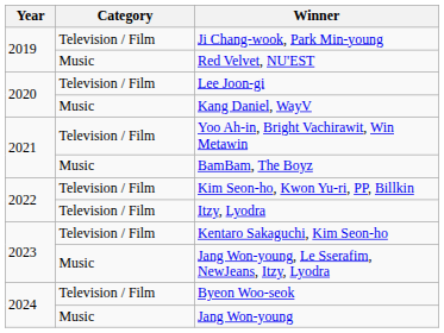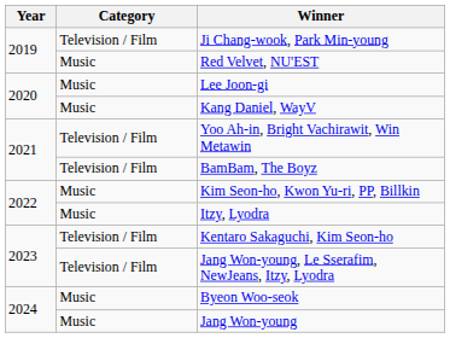Lee Joon-gi | Category: Television / Film -> Music
BamBam, The Boyz | Category: Music -> Television / Film
Kim Seon-ho, Kwon Yu-ri, PP, Billkin | Category: Television / Film -> Music
Itzy, Lyodra | Category: Television / Film -> Music
Jang Won-young, Le Sserafim, NewJeans, Itzy, Lyodra | Category: Music -> Television / Film
Byeon Woo-seok | Category: Television / Film -> Music
